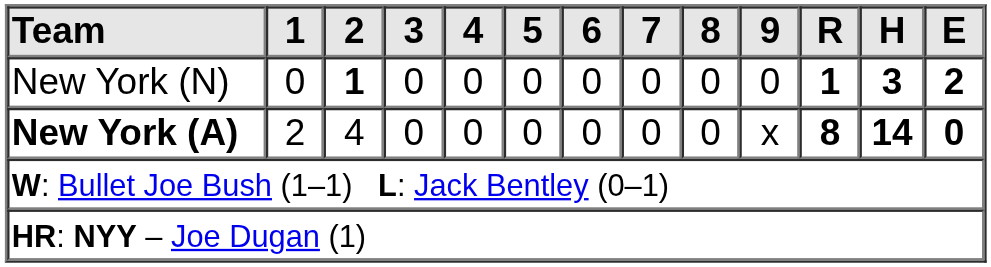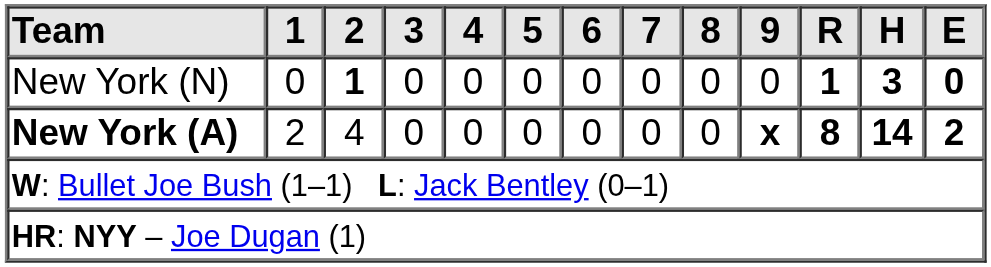New York (N) | E: 2 -> 0
New York (A) | 9: normal -> bold
New York (A) | E: 0 -> 2
